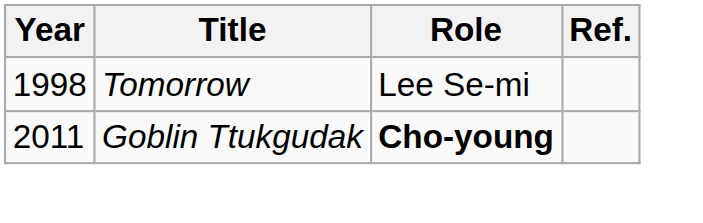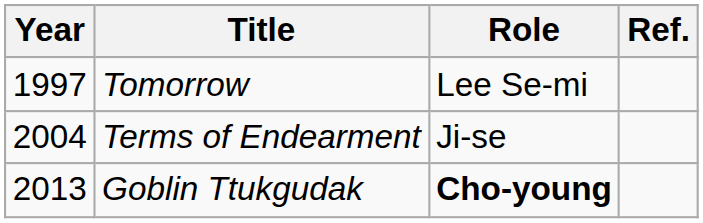Tomorrow | Year: 1998 -> 1997
+ row: 2004 | Terms of Endearment | Ji-se
Goblin Ttukgudak | Year: 2011 -> 2013
